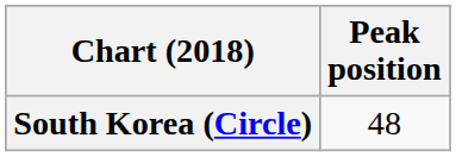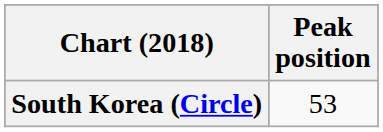South Korea (Circle) | Peak position: 48 -> 53
